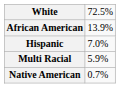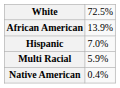Native American | column 2: 0.7% -> 0.4%
